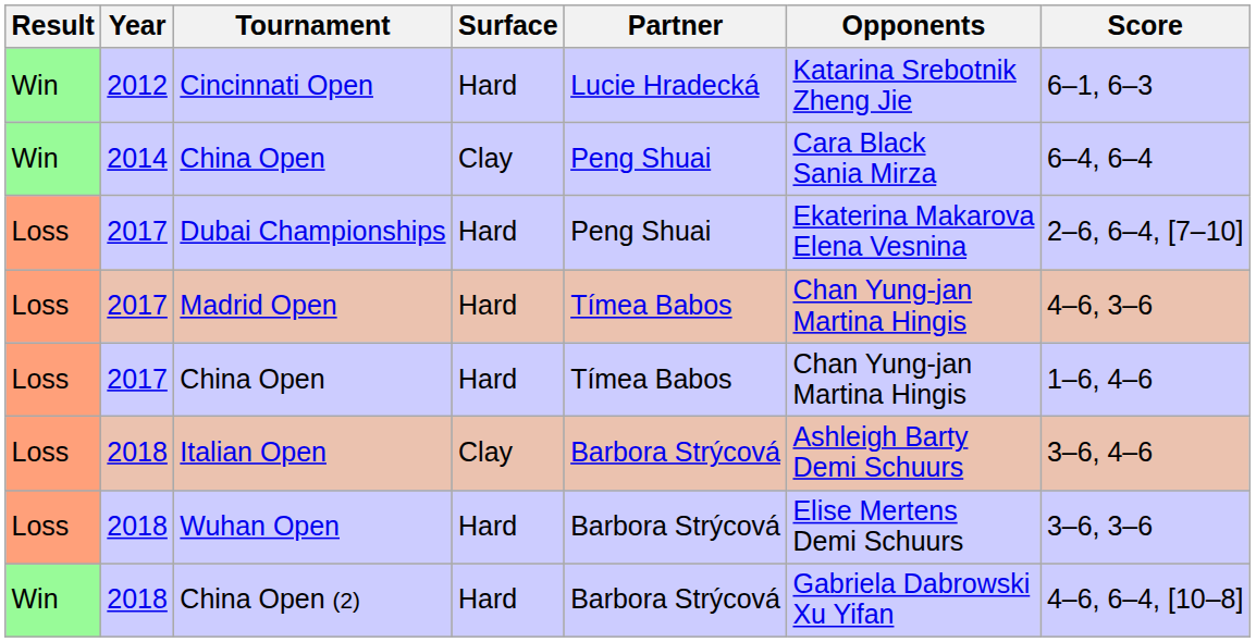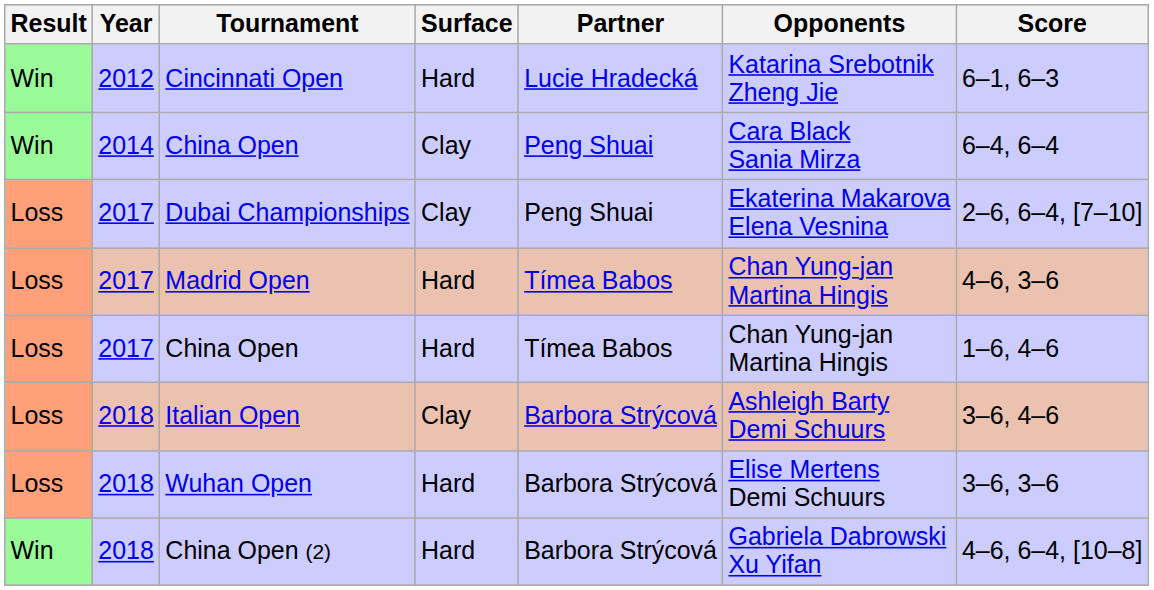Dubai Championships | Surface: Hard -> Clay
